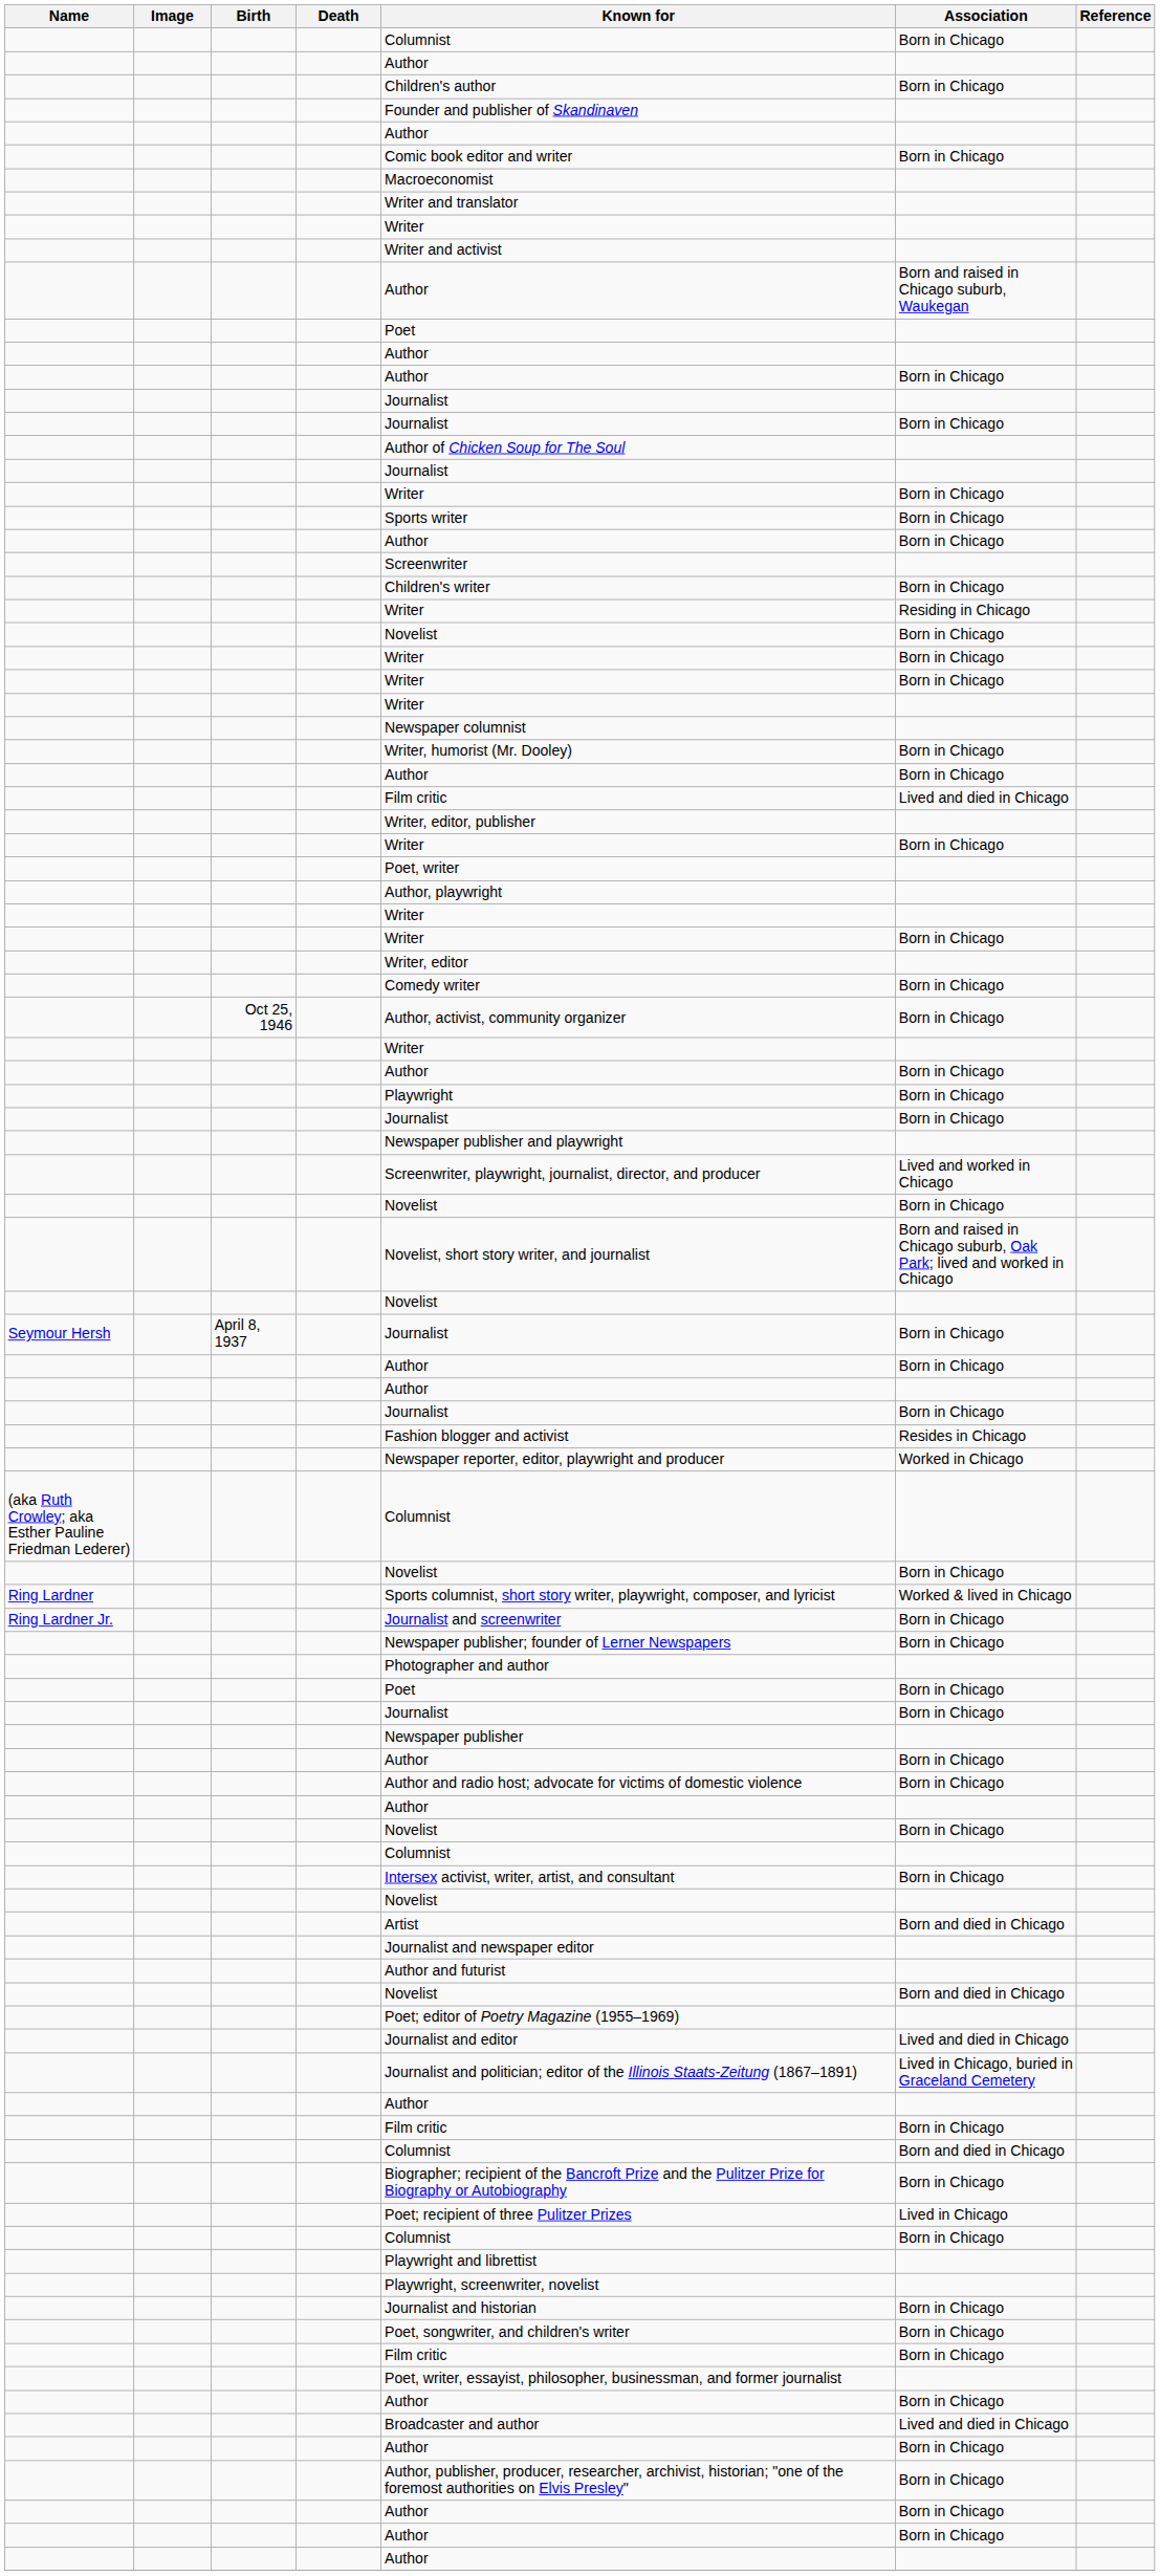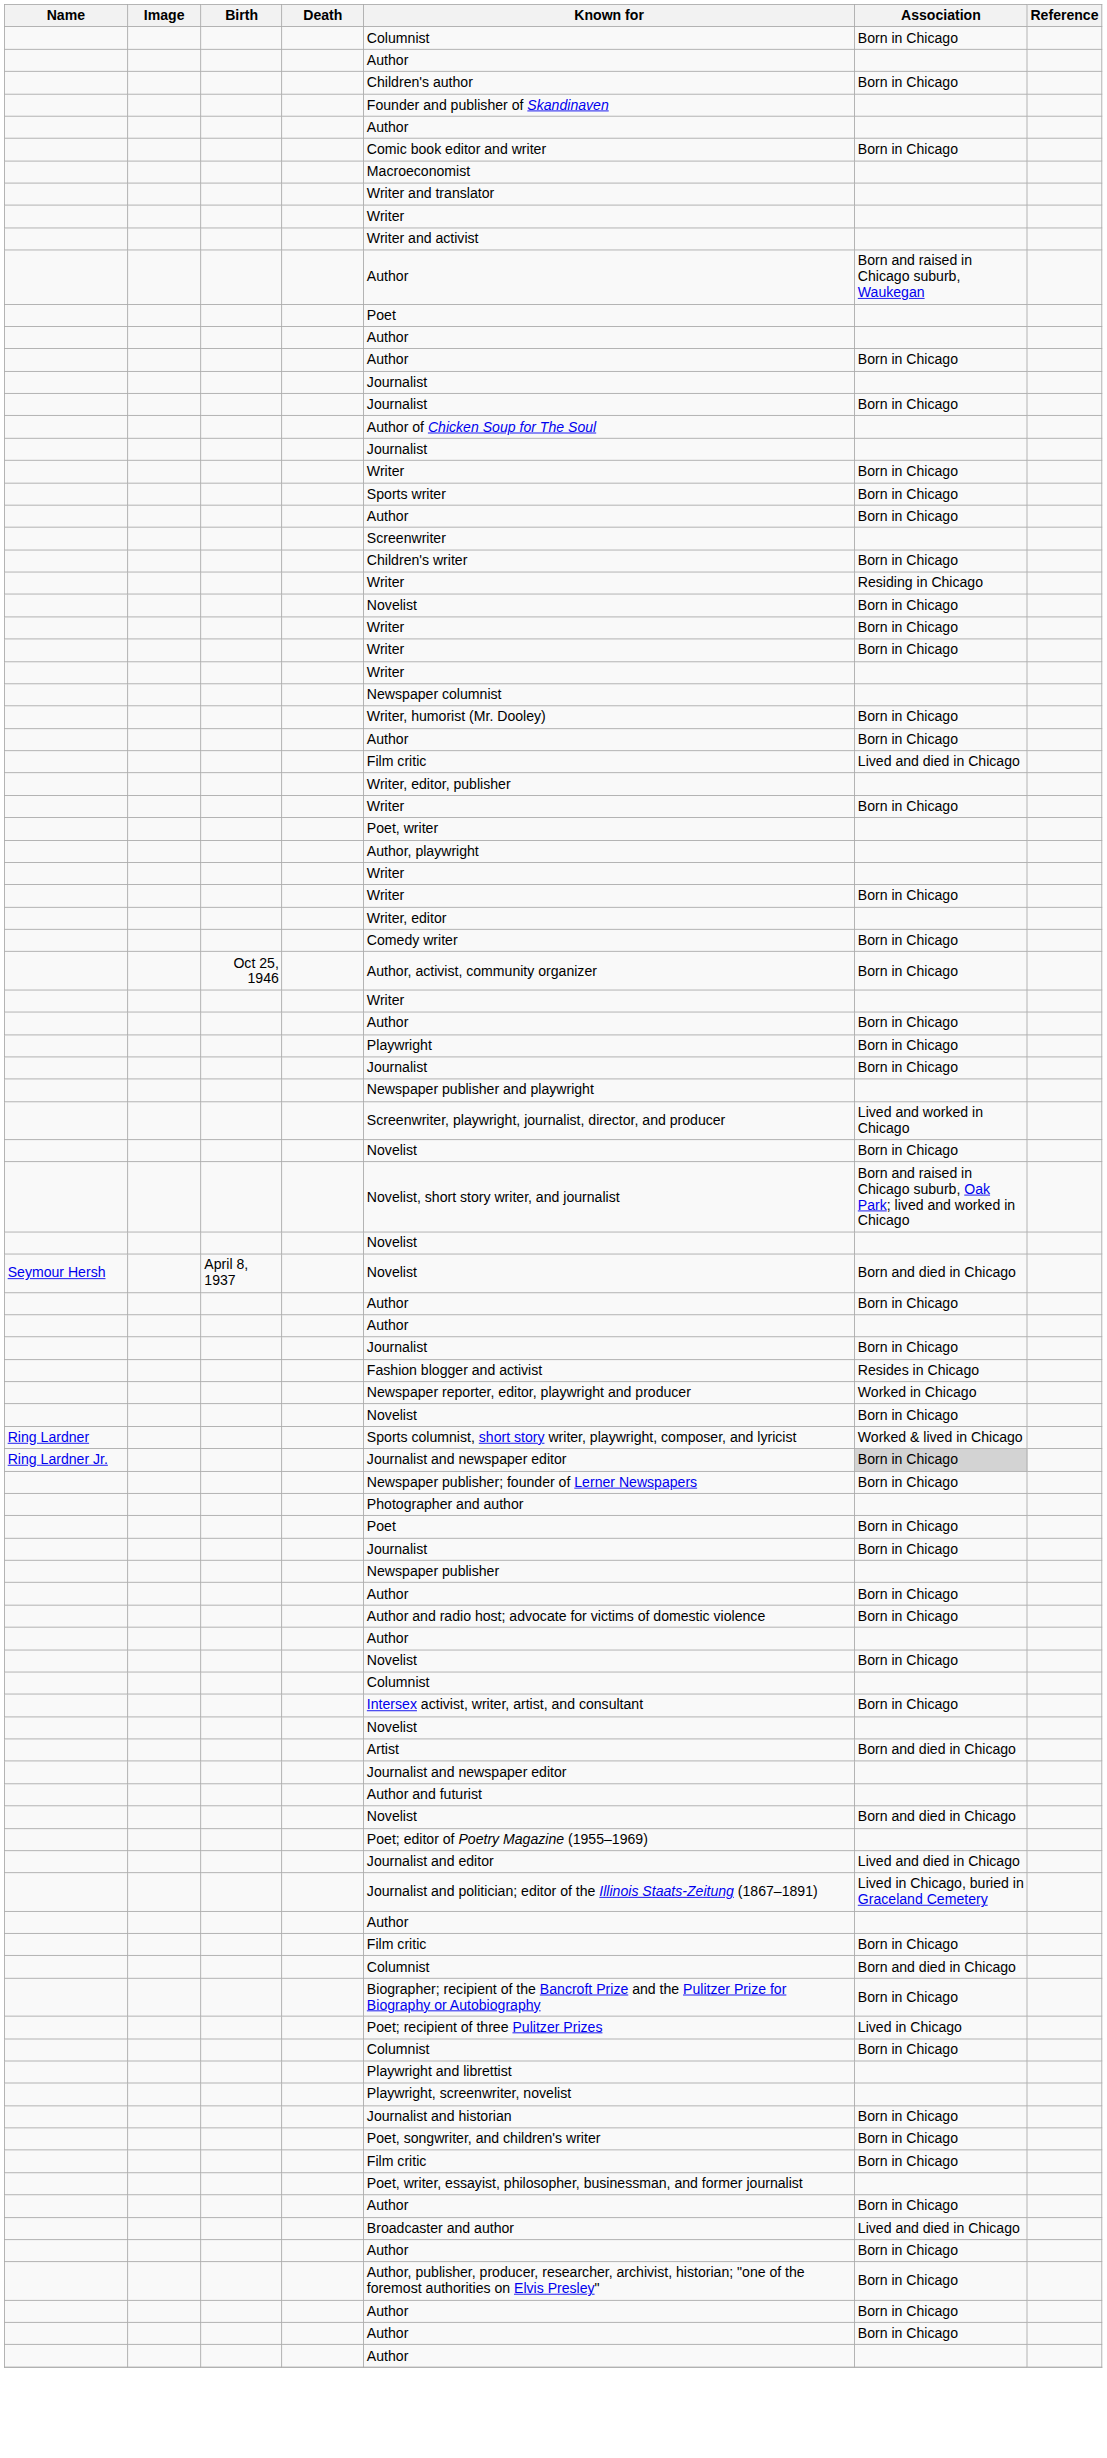Seymour Hersh | Known for: Journalist -> Novelist
Seymour Hersh | Association: Born in Chicago -> Born and died in Chicago
- row: (aka Ruth Crowley; aka Esther Pauline Friedman Lederer) | Columnist
Ring Lardner Jr. | Known for: Journalist and screenwriter -> Journalist and newspaper editor
Ring Lardner Jr. | Association: no background -> lightgrey background
